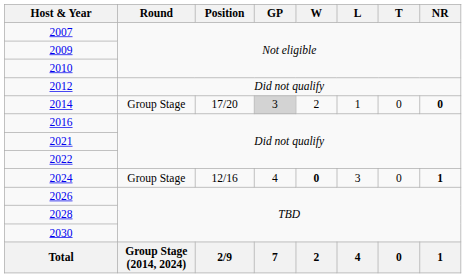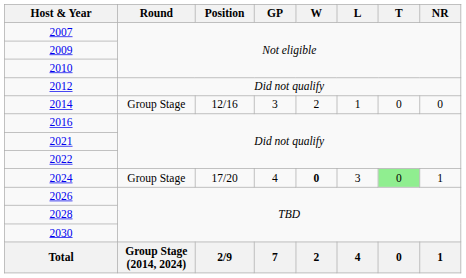2014 | Position: 17/20 -> 12/16
2014 | GP: lightgrey background -> no background
2014 | NR: bold -> normal
2024 | Position: 12/16 -> 17/20
2024 | T: no background -> lightgreen background
2024 | NR: bold -> normal
